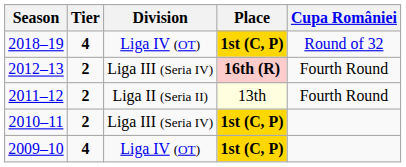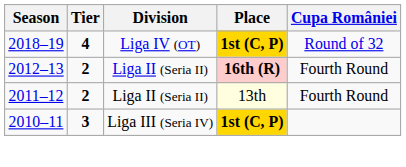2012–13 | Division: Liga III (Seria IV) -> Liga II (Seria II)
2010–11 | Tier: 2 -> 3
- row: 2009–10 | 4 | Liga IV (OT) | 1st (C, P)
